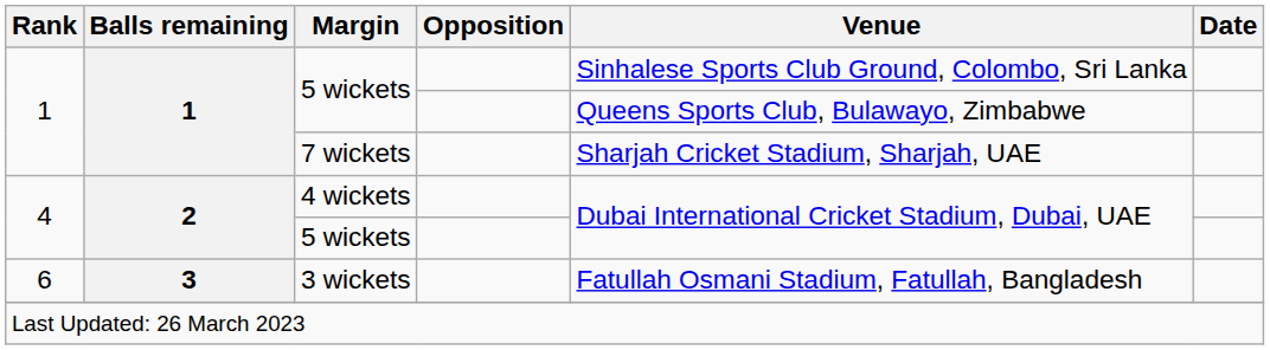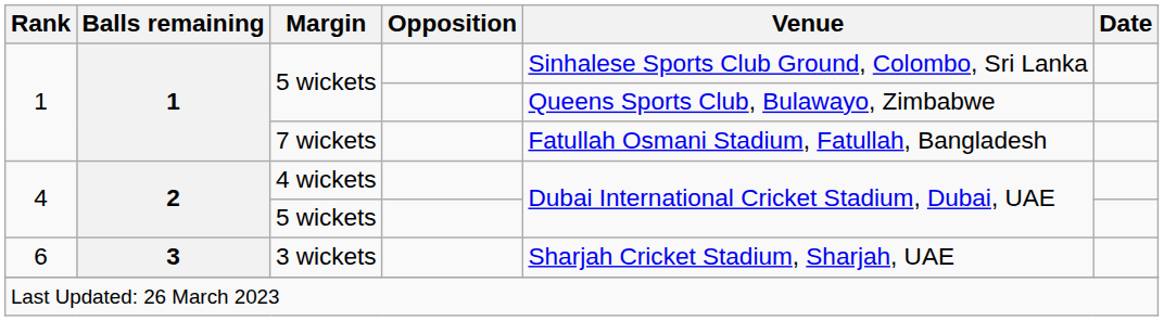7 wickets | Venue: Sharjah Cricket Stadium, Sharjah, UAE -> Fatullah Osmani Stadium, Fatullah, Bangladesh
3 wickets | Venue: Fatullah Osmani Stadium, Fatullah, Bangladesh -> Sharjah Cricket Stadium, Sharjah, UAE
